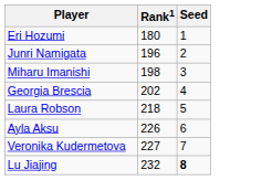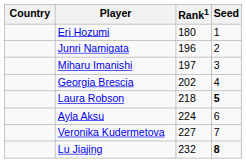+ column: Country
Miharu Imanishi | Rank1: 198 -> 197
Laura Robson | Seed: normal -> bold
Ayla Aksu | Rank1: 226 -> 224
